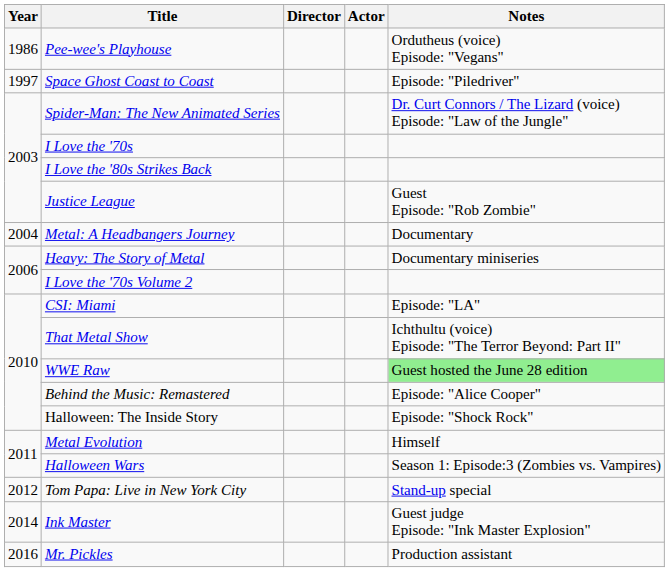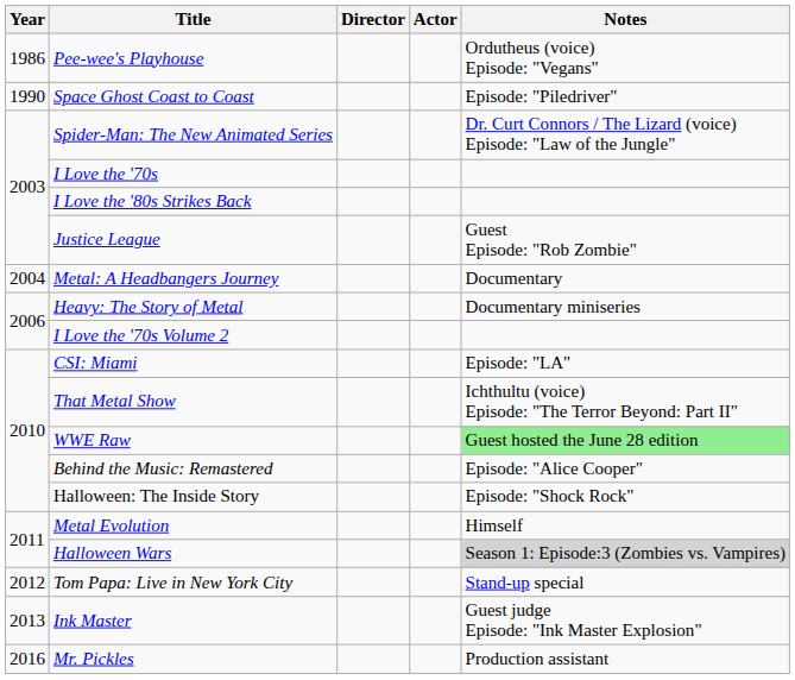Space Ghost Coast to Coast | Year: 1997 -> 1990
Halloween Wars | Notes: no background -> lightgrey background
Ink Master | Year: 2014 -> 2013
